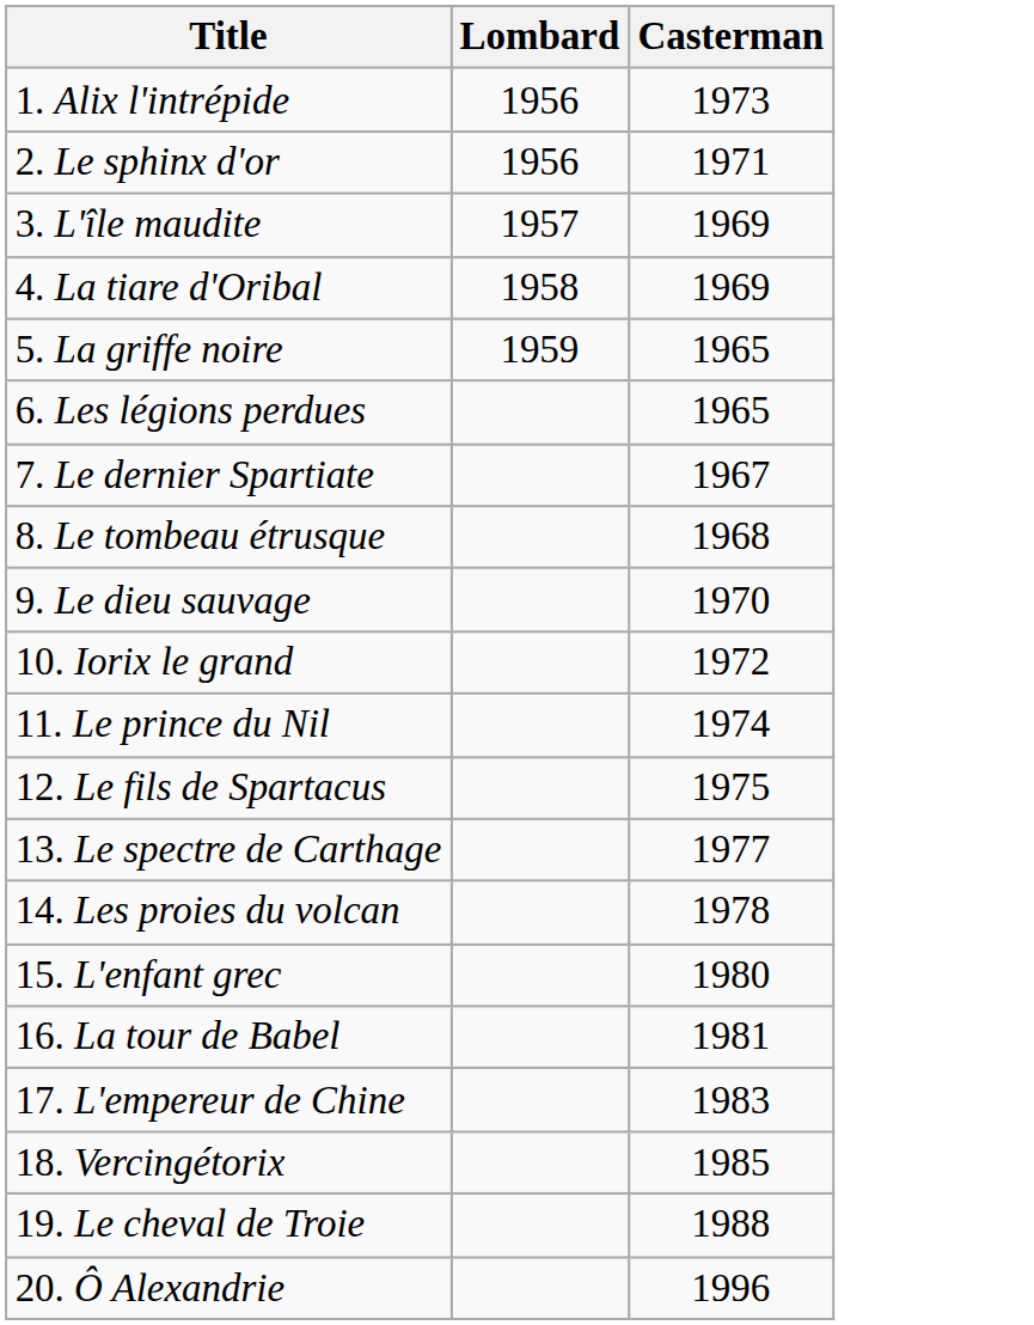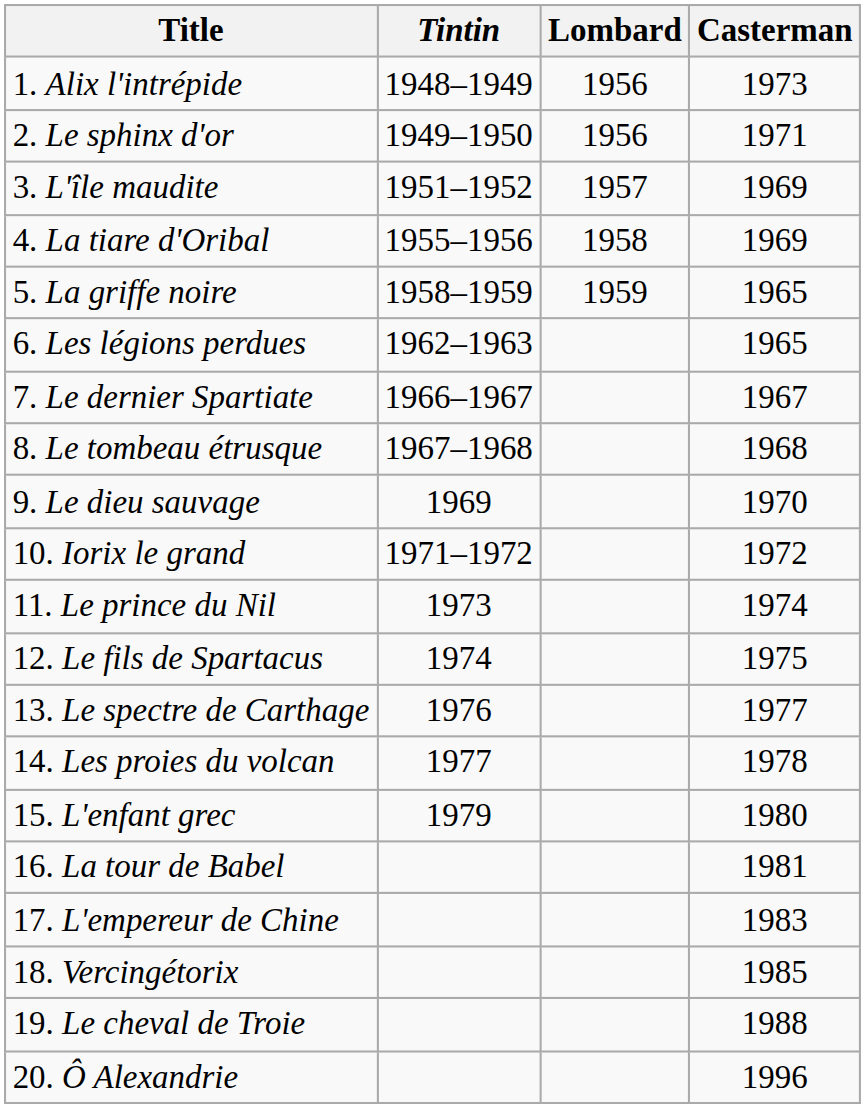+ column: Tintin | 1948–1949 | 1949–1950 | 1951–1952 | 1955–1956 | 1958–1959 | 1962–1963 | 1966–1967 | 1967–1968 | 1969 | 1971–1972 | 1973 | 1974 | 1976 | 1977 | 1979
